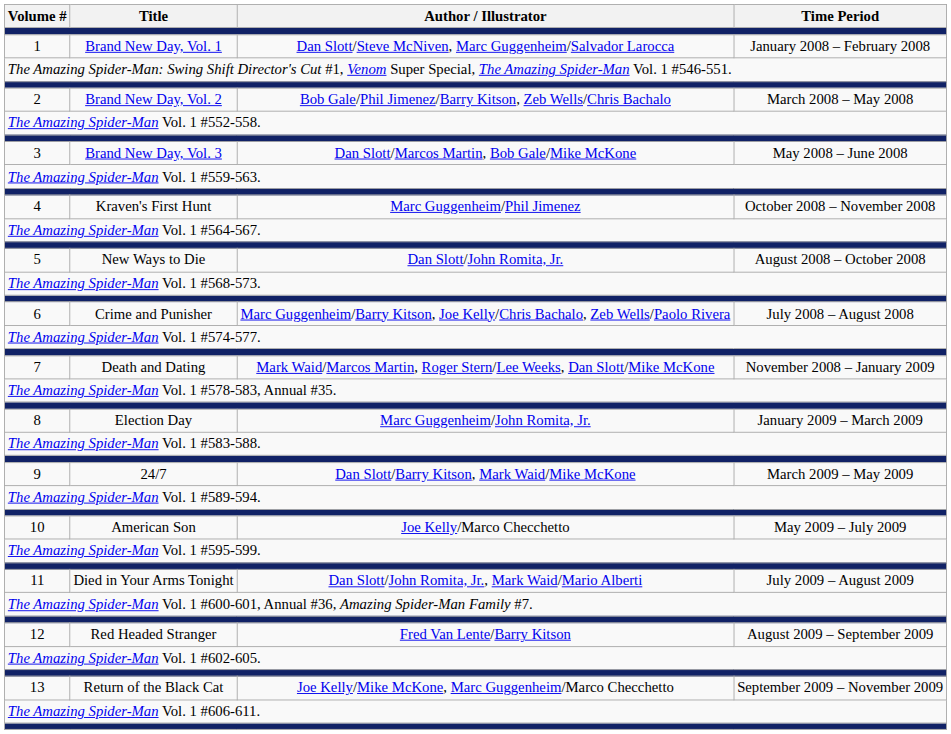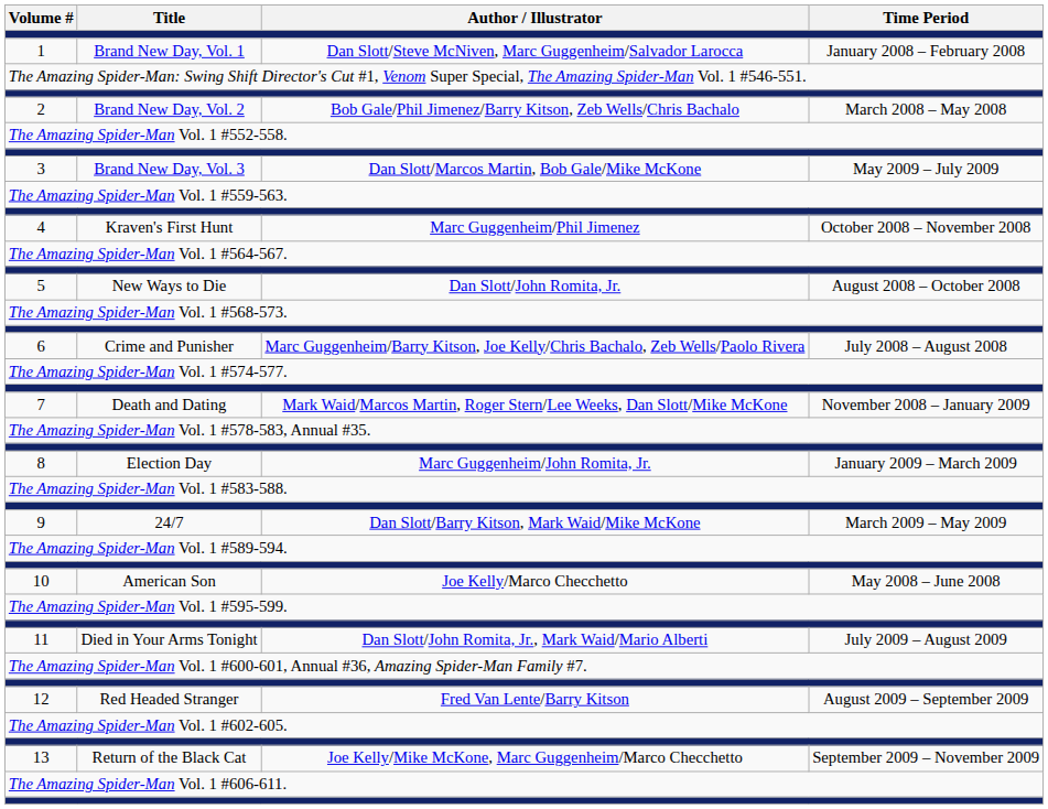3 | Time Period: May 2008 – June 2008 -> May 2009 – July 2009
10 | Time Period: May 2009 – July 2009 -> May 2008 – June 2008
